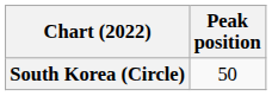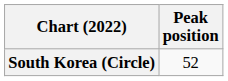South Korea (Circle) | Peak position: 50 -> 52
